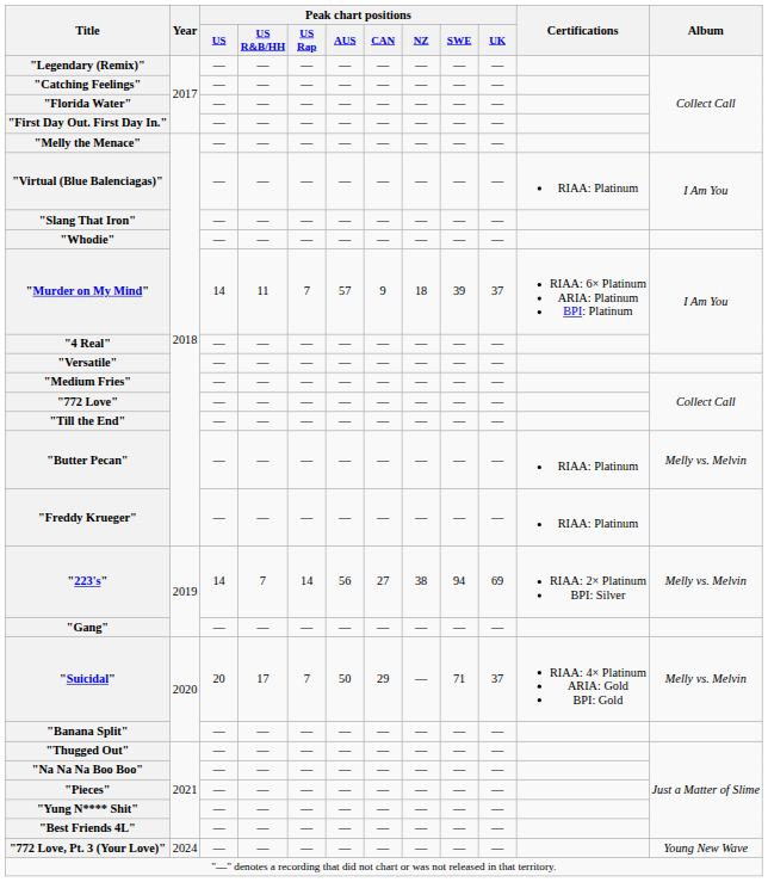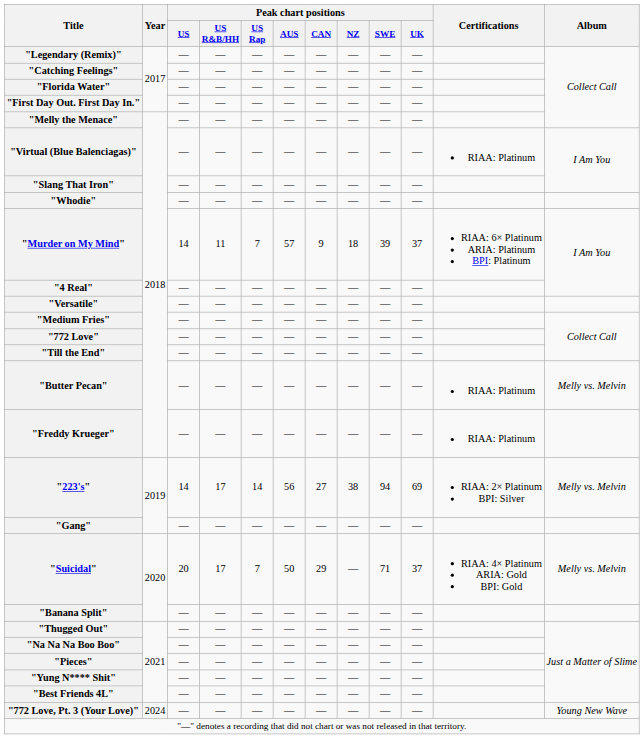"223's" | Peak chart positions / US R&B/HH: 7 -> 17
